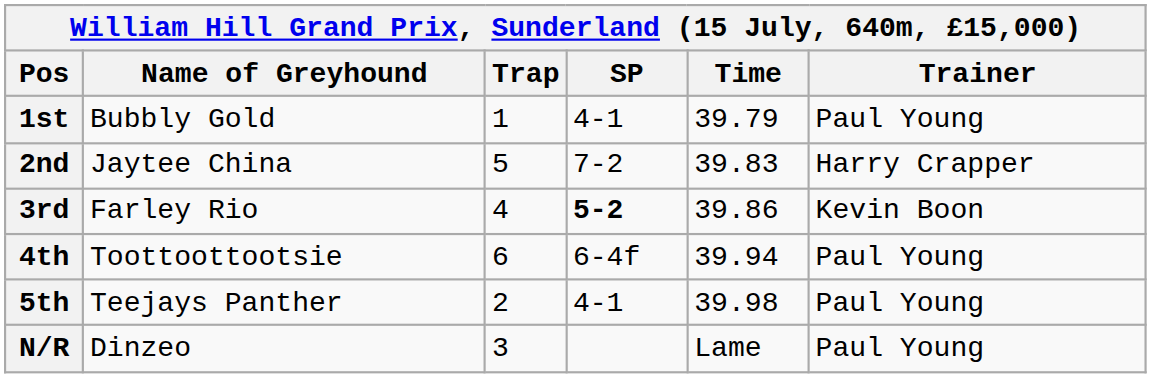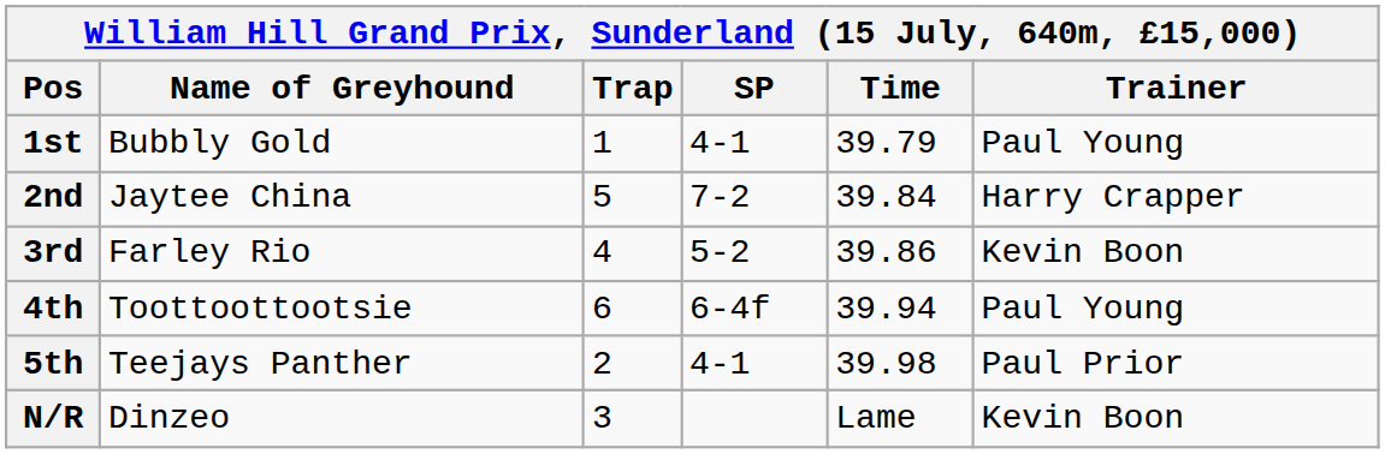2nd | Time: 39.83 -> 39.84
3rd | SP: bold -> normal
5th | Trainer: Paul Young -> Paul Prior
N/R | Trainer: Paul Young -> Kevin Boon
